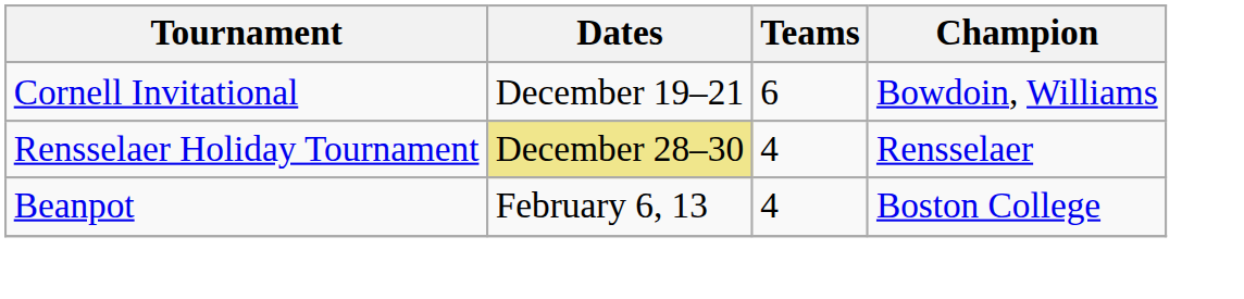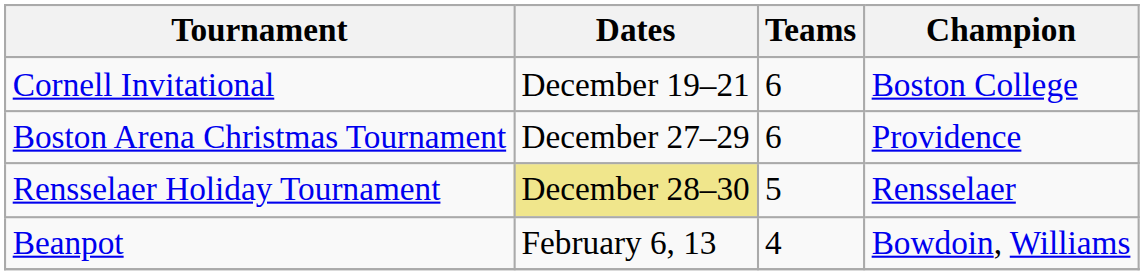Cornell Invitational | Champion: Bowdoin, Williams -> Boston College
+ row: Boston Arena Christmas Tournament | December 27–29 | 6 | Providence
Rensselaer Holiday Tournament | Teams: 4 -> 5
Beanpot | Champion: Boston College -> Bowdoin, Williams
